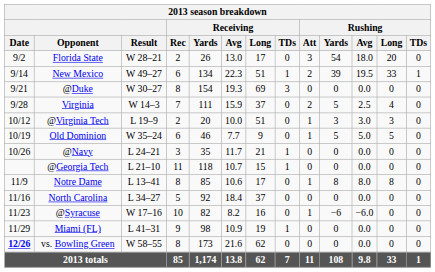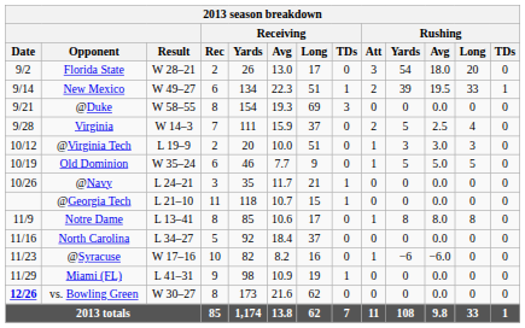@Duke | Result: W 30–27 -> W 58–55
vs. Bowling Green | Result: W 58–55 -> W 30–27
